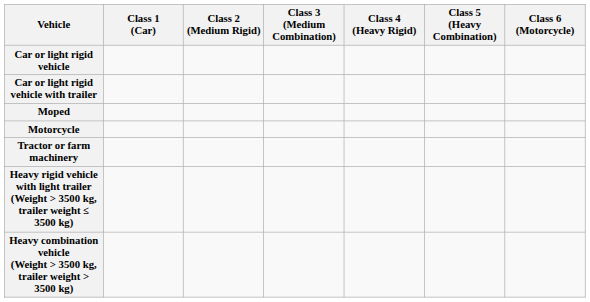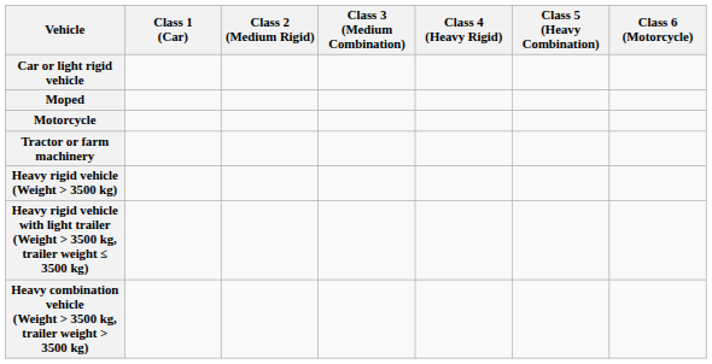- row: Car or light rigid vehicle with trailer
+ row: Heavy rigid vehicle (Weight > 3500 kg)
